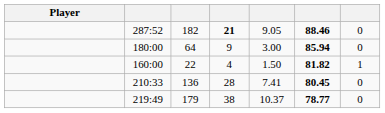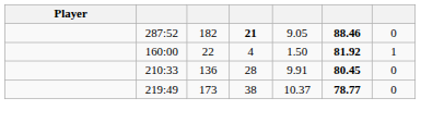- row: 180:00 | 64 | 9 | 3.00 | 85.94 | 0
160:00 | column 6: 81.82 -> 81.92
210:33 | column 5: 7.41 -> 9.91
219:49 | column 3: 179 -> 173
